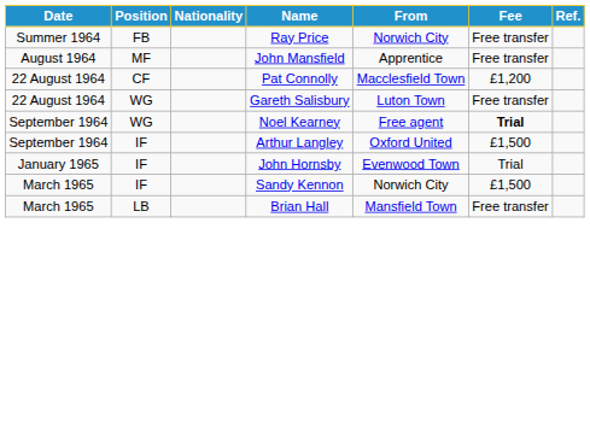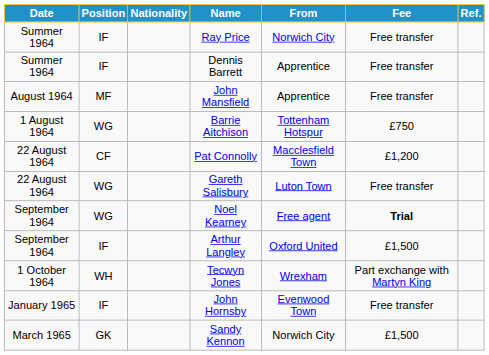Ray Price | Position: FB -> IF
+ row: Summer 1964 | IF | Dennis Barrett | Apprentice | Free transfer
+ row: 1 August 1964 | WG | Barrie Aitchison | Tottenham Hotspur | £750
+ row: 1 October 1964 | WH | Tecwyn Jones | Wrexham | Part exchange with Martyn King
John Hornsby | Fee: Trial -> Free transfer
Sandy Kennon | Position: IF -> GK
- row: March 1965 | LB | Brian Hall | Mansfield Town | Free transfer
